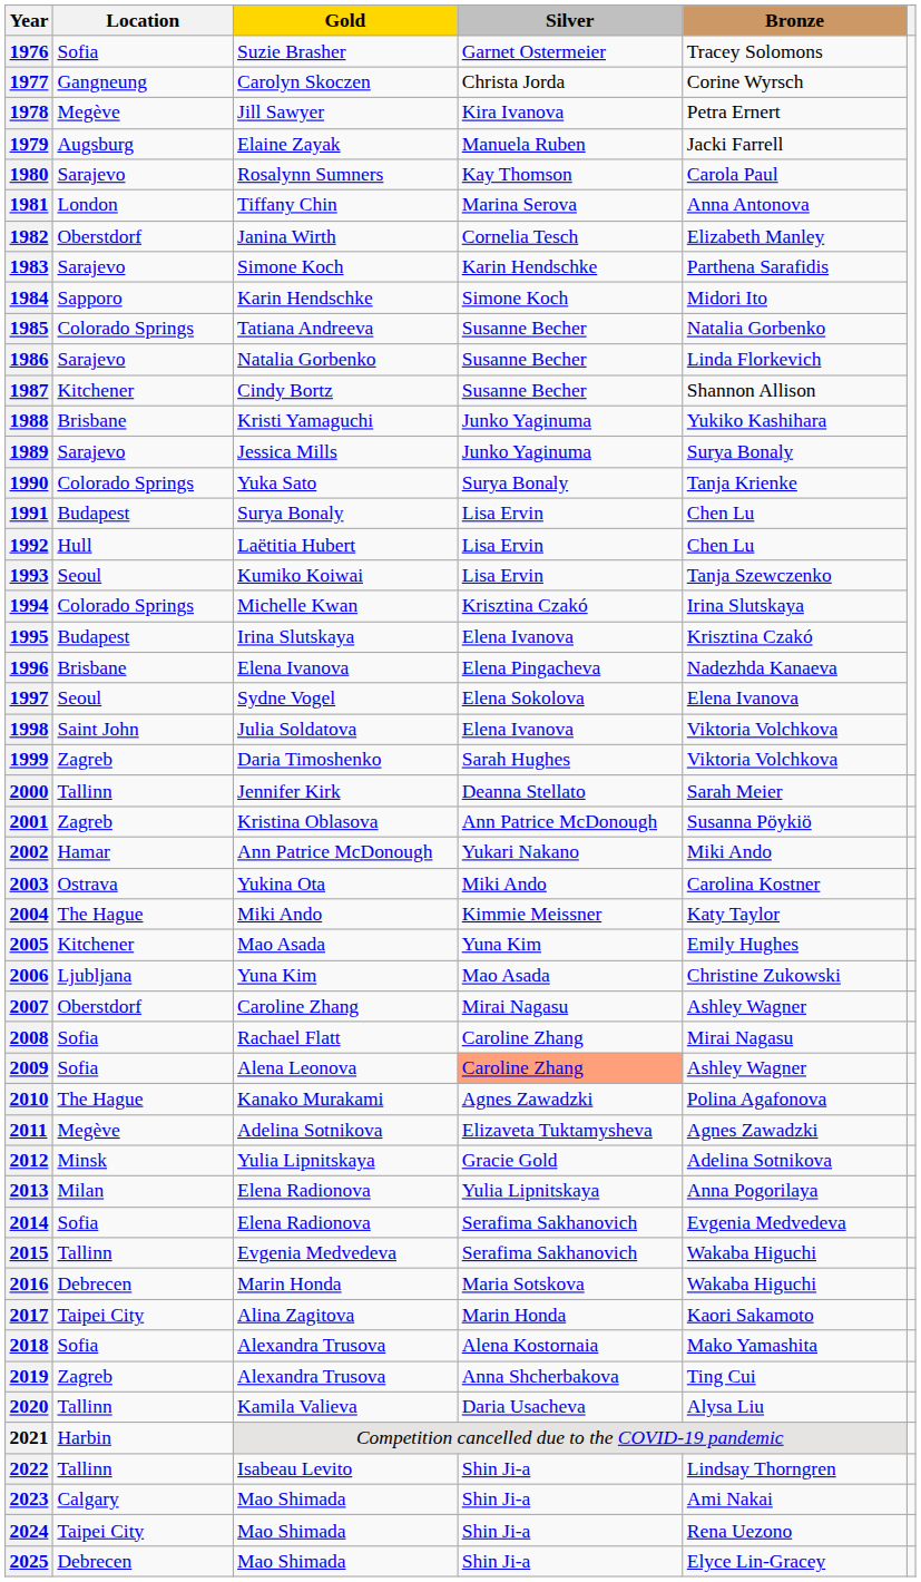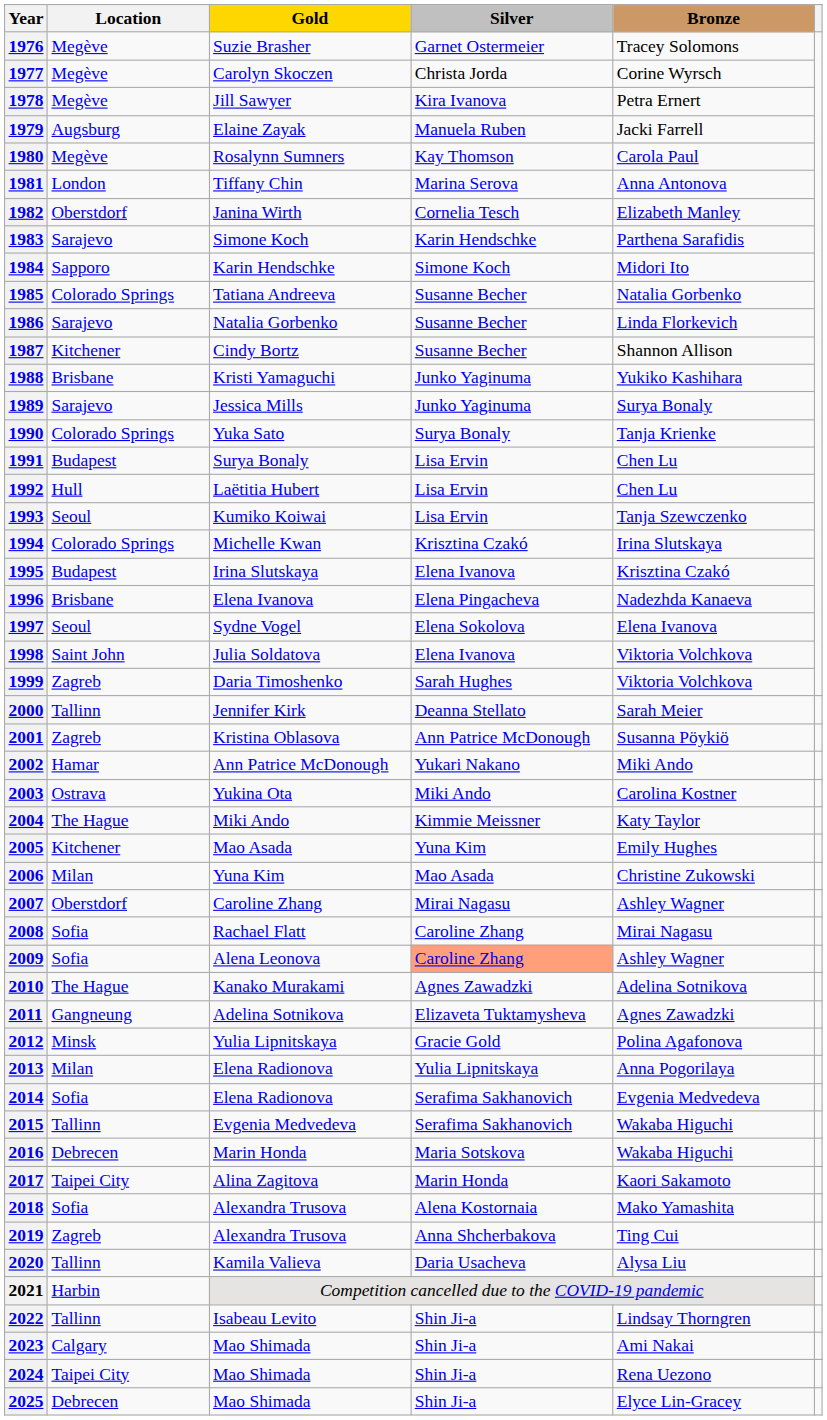1976 | Location: Sofia -> Megève
1977 | Location: Gangneung -> Megève
1980 | Location: Sarajevo -> Megève
2006 | Location: Ljubljana -> Milan
2010 | Bronze: Polina Agafonova -> Adelina Sotnikova
2011 | Location: Megève -> Gangneung
2012 | Bronze: Adelina Sotnikova -> Polina Agafonova
